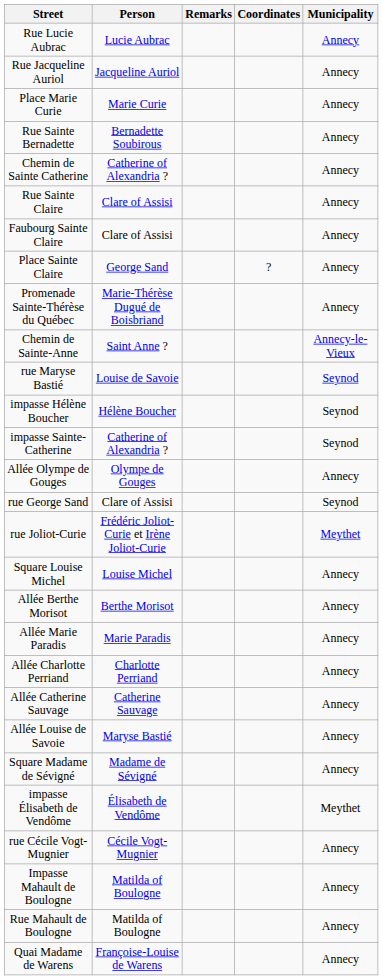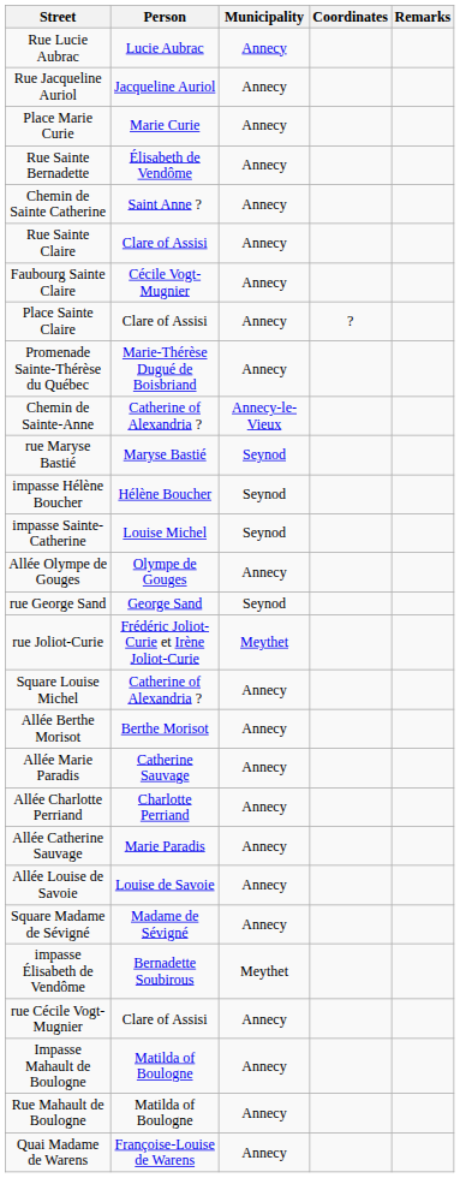columns swapped: Municipality <-> Remarks
Rue Sainte Bernadette | Person: Bernadette Soubirous -> Élisabeth de Vendôme
Chemin de Sainte Catherine | Person: Catherine of Alexandria ? -> Saint Anne ?
Faubourg Sainte Claire | Person: Clare of Assisi -> Cécile Vogt-Mugnier
Place Sainte Claire | Person: George Sand -> Clare of Assisi
Chemin de Sainte-Anne | Person: Saint Anne ? -> Catherine of Alexandria ?
rue Maryse Bastié | Person: Louise de Savoie -> Maryse Bastié
impasse Sainte-Catherine | Person: Catherine of Alexandria ? -> Louise Michel
rue George Sand | Person: Clare of Assisi -> George Sand
Square Louise Michel | Person: Louise Michel -> Catherine of Alexandria ?
Allée Marie Paradis | Person: Marie Paradis -> Catherine Sauvage
Allée Catherine Sauvage | Person: Catherine Sauvage -> Marie Paradis
Allée Louise de Savoie | Person: Maryse Bastié -> Louise de Savoie
impasse Élisabeth de Vendôme | Person: Élisabeth de Vendôme -> Bernadette Soubirous
rue Cécile Vogt-Mugnier | Person: Cécile Vogt-Mugnier -> Clare of Assisi
